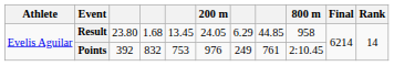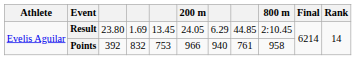Result | column 4: 1.68 -> 1.69
Result | 800 m: 958 -> 2:10.45
Points | 200 m: 976 -> 966
Points | column 7: 249 -> 940
Points | 800 m: 2:10.45 -> 958
